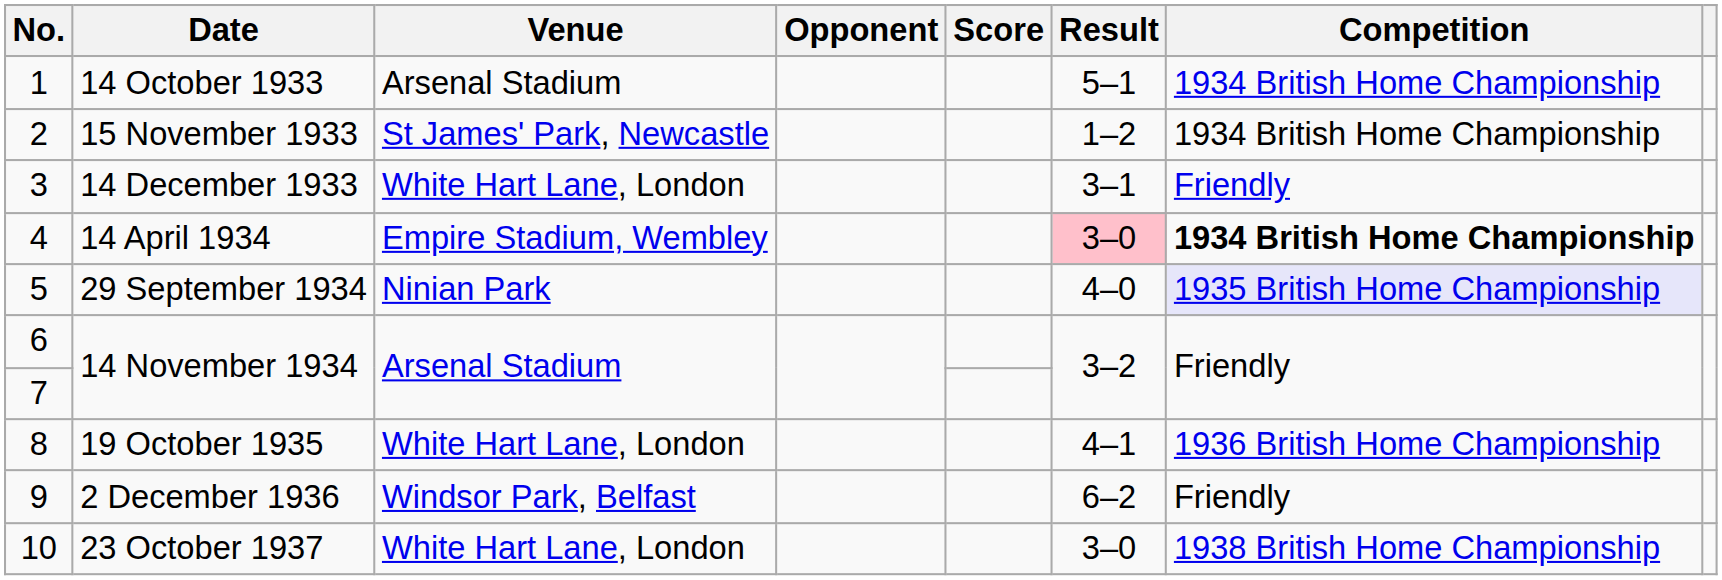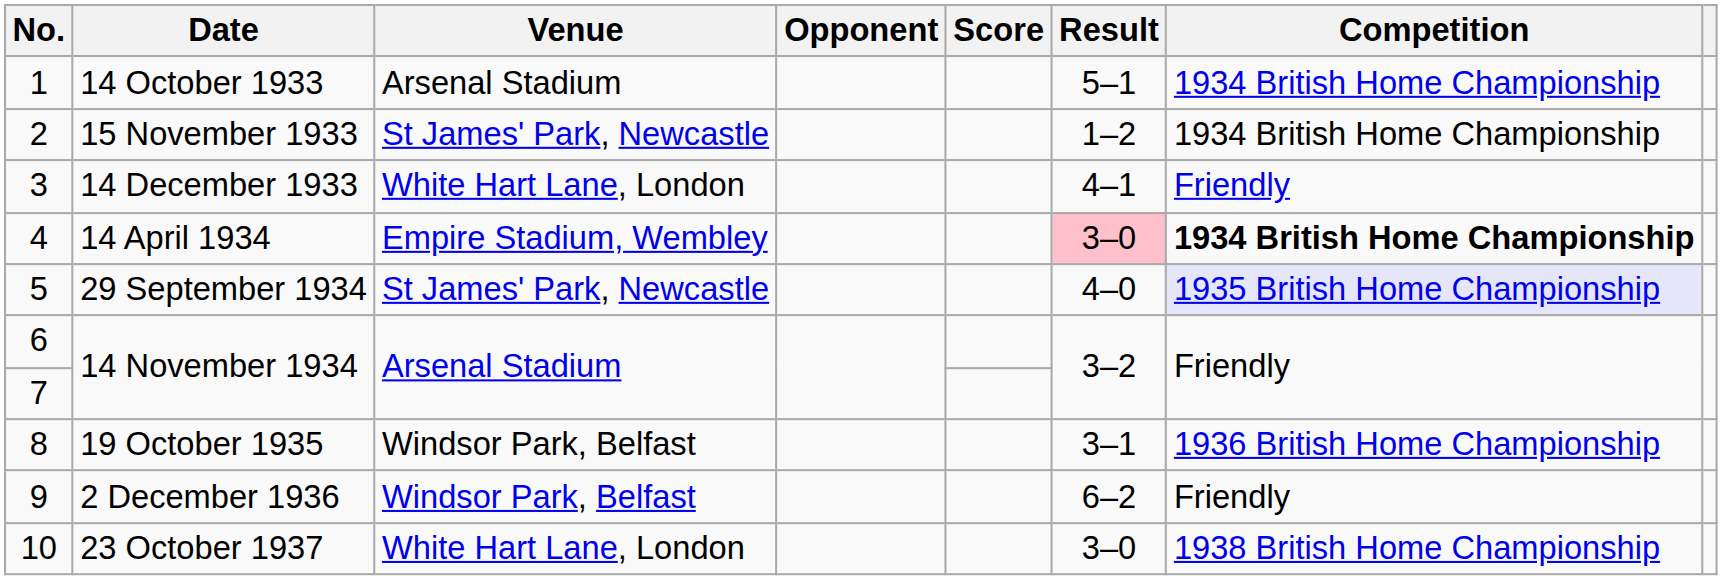14 December 1933 | Result: 3–1 -> 4–1
29 September 1934 | Venue: Ninian Park -> St James' Park, Newcastle
19 October 1935 | Venue: White Hart Lane, London -> Windsor Park, Belfast
19 October 1935 | Result: 4–1 -> 3–1
